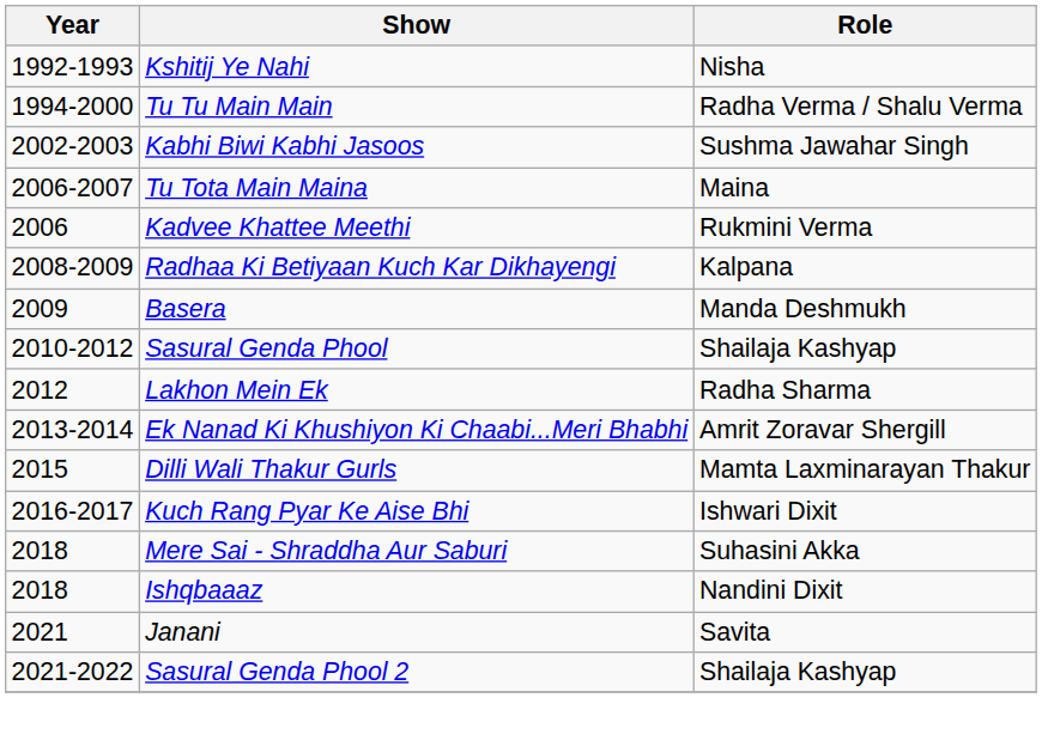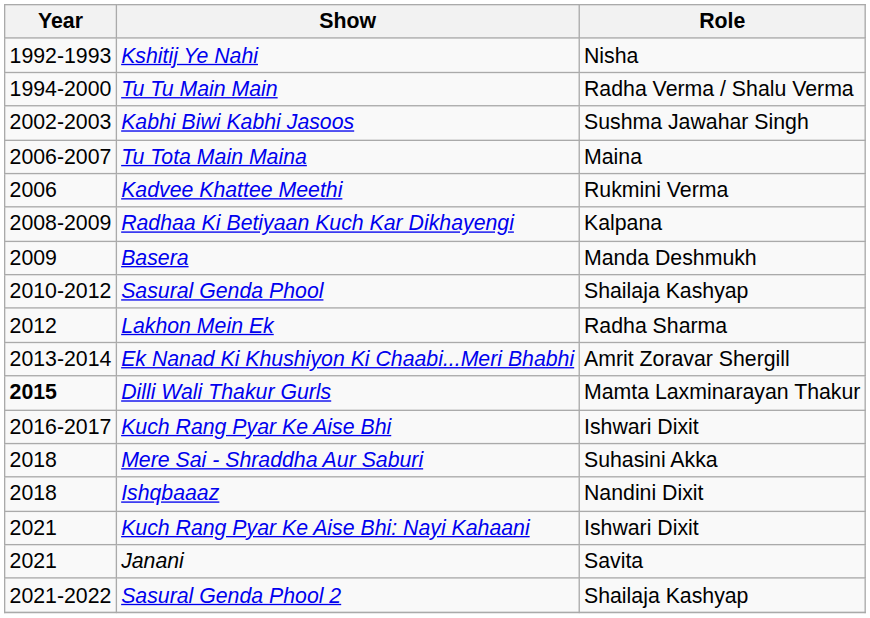Dilli Wali Thakur Gurls | Year: normal -> bold
+ row: 2021 | Kuch Rang Pyar Ke Aise Bhi: Nayi Kahaani | Ishwari Dixit
